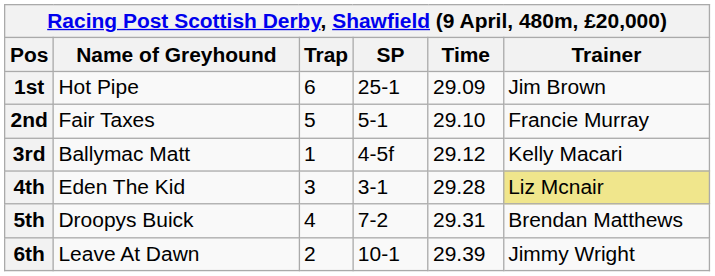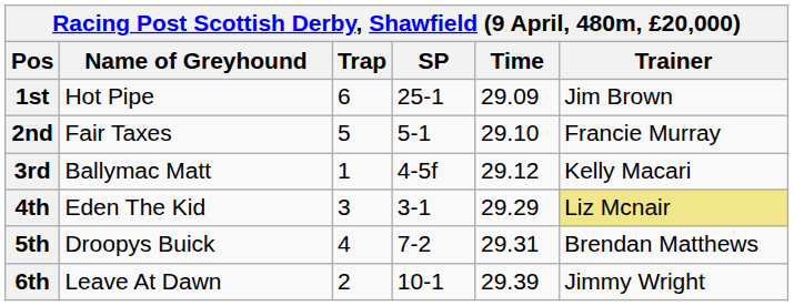4th | Time: 29.28 -> 29.29
